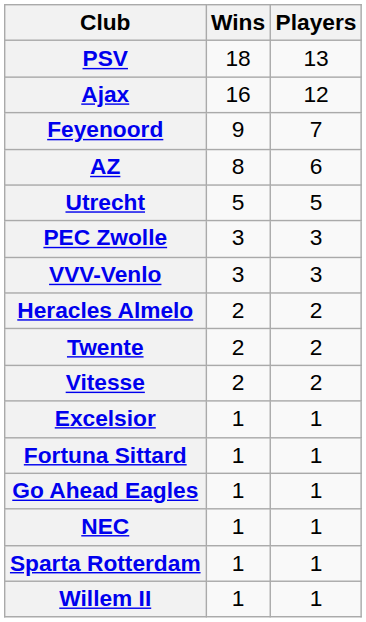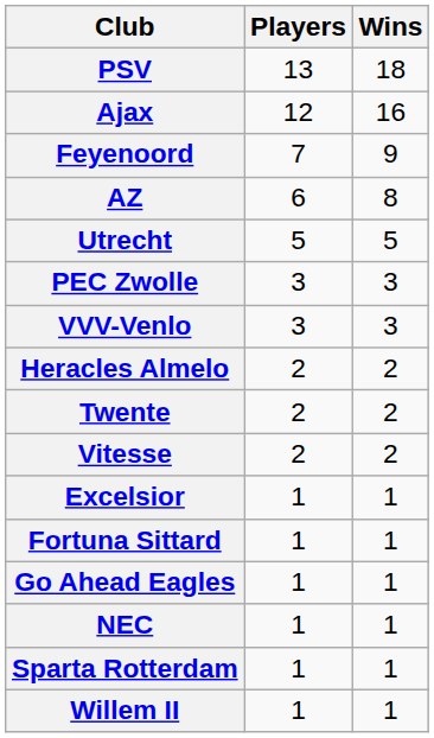columns swapped: Players <-> Wins
